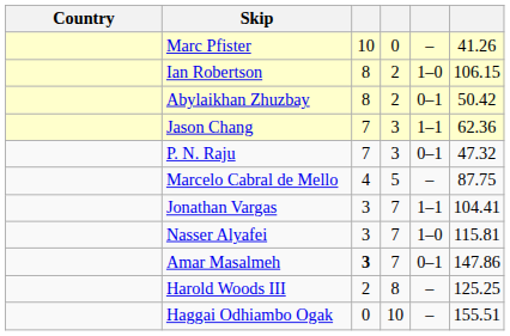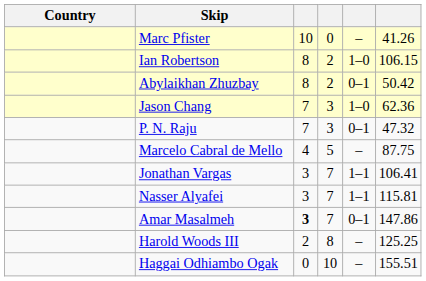Jason Chang | column 5: 1–1 -> 1–0
Jonathan Vargas | column 6: 104.41 -> 106.41
Nasser Alyafei | column 5: 1–0 -> 1–1
